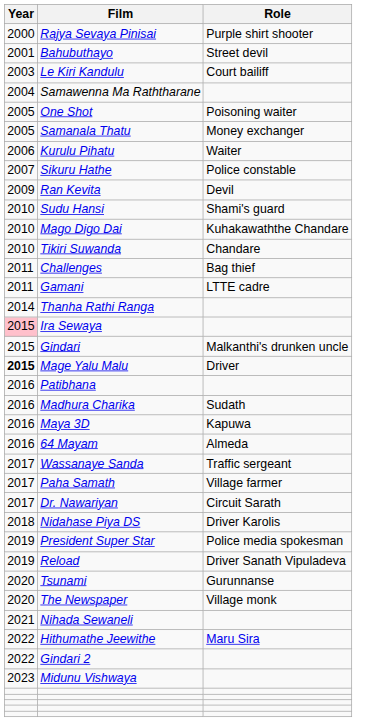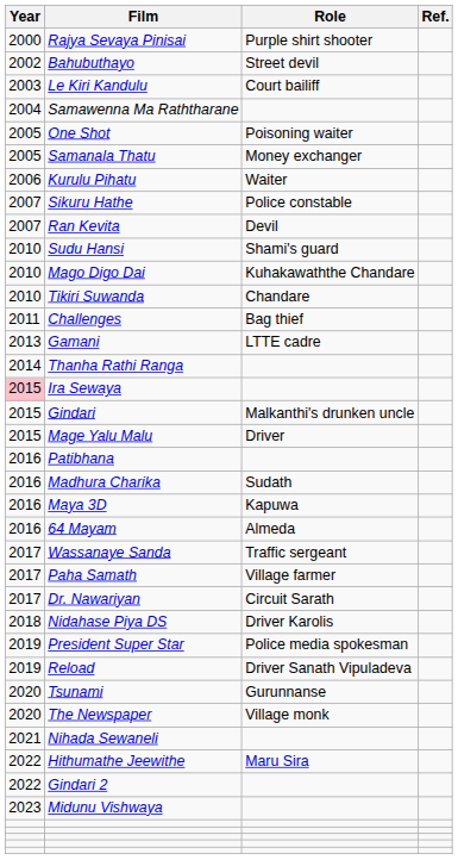+ column: Ref.
Bahubuthayo | Year: 2001 -> 2002
Ran Kevita | Year: 2009 -> 2007
Gamani | Year: 2011 -> 2013
Mage Yalu Malu | Year: bold -> normal
